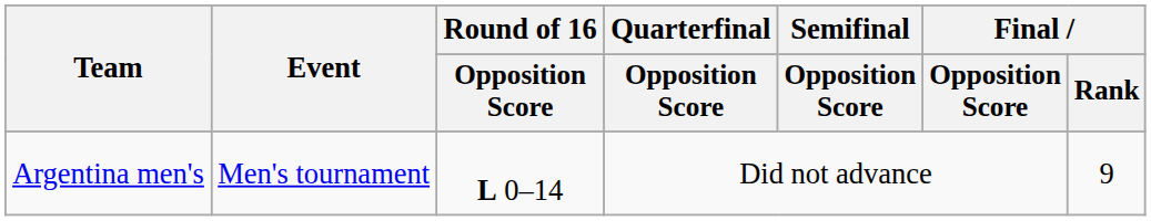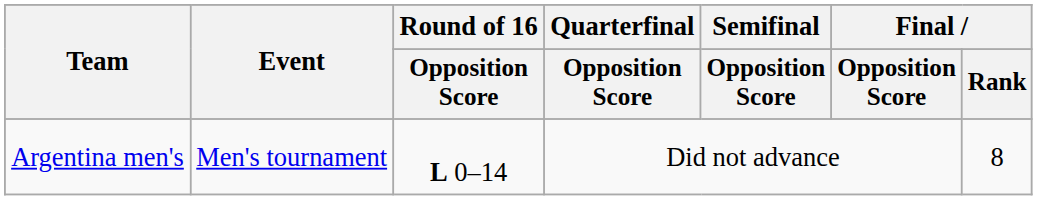Argentina men's | Final / Rank: 9 -> 8
